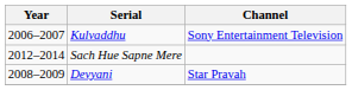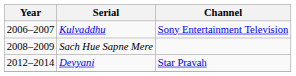Sach Hue Sapne Mere | Year: 2012–2014 -> 2008–2009
Devyani | Year: 2008–2009 -> 2012–2014
